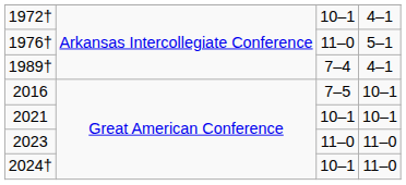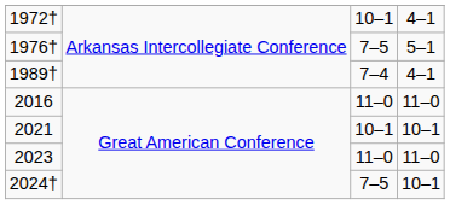1976† | column 3: 11–0 -> 7–5
2016 | column 3: 7–5 -> 11–0
2016 | column 4: 10–1 -> 11–0
2024† | column 3: 10–1 -> 7–5
2024† | column 4: 11–0 -> 10–1
